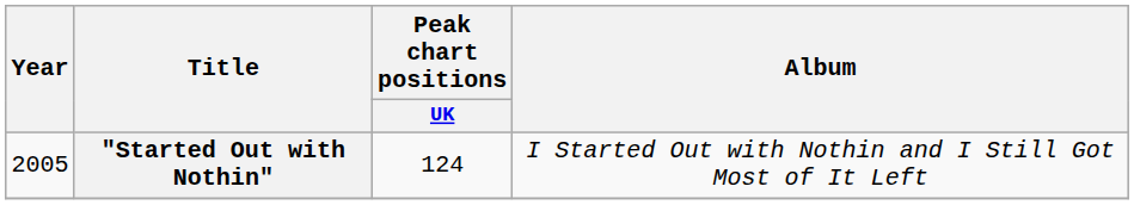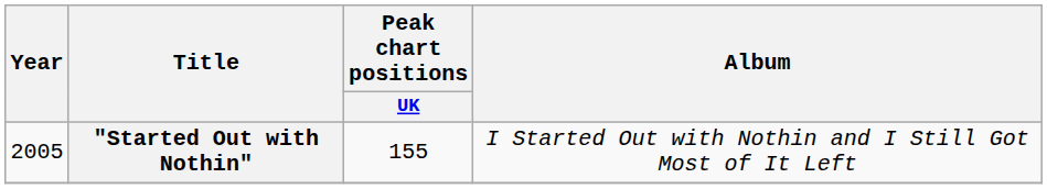"Started Out with Nothin" | Peak chart positions / UK: 124 -> 155
